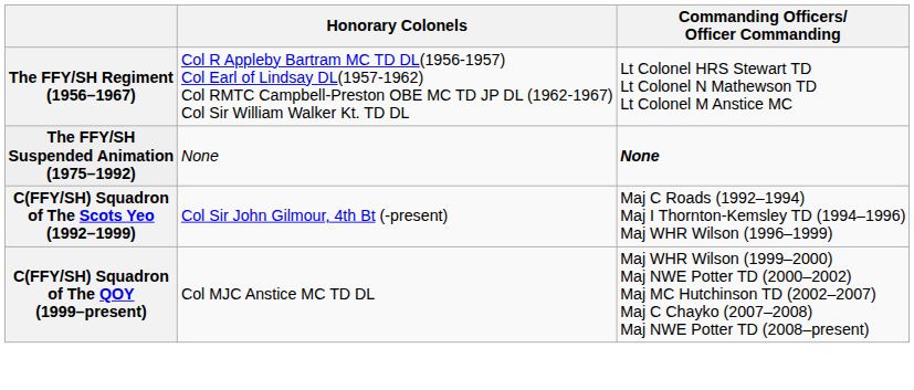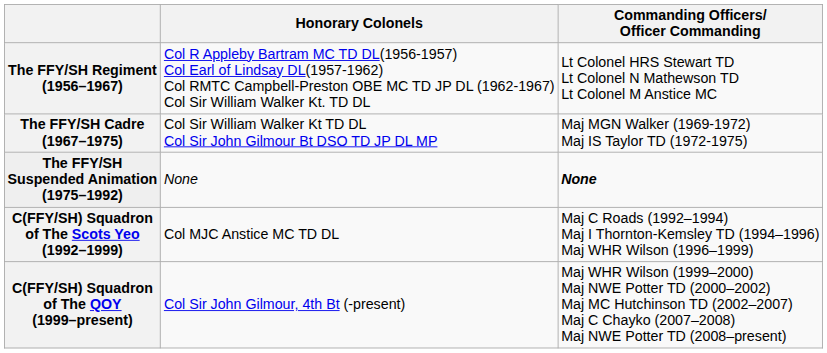+ row: The FFY/SH Cadre (1967–1975) | Col Sir William Walker Kt TD DL Col Sir John Gilmour Bt DSO TD JP DL MP | Maj MGN Walker (1969-1972) Maj IS Taylor TD (1972-1975)
C(FFY/SH) Squadron of The Scots Yeo (1992–1999) | Honorary Colonels: Col Sir John Gilmour, 4th Bt (-present) -> Col MJC Anstice MC TD DL
C(FFY/SH) Squadron of The QOY (1999–present) | Honorary Colonels: Col MJC Anstice MC TD DL -> Col Sir John Gilmour, 4th Bt (-present)
